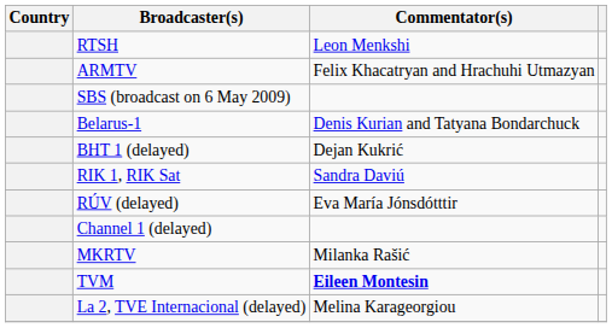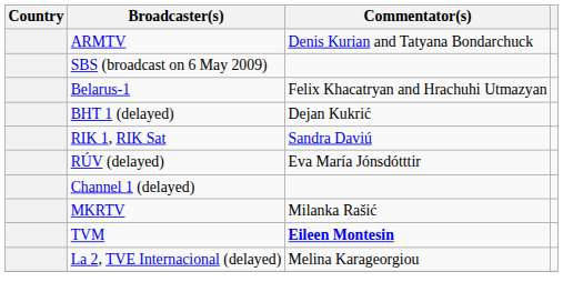- row: RTSH | Leon Menkshi
ARMTV | Commentator(s): Felix Khacatryan and Hrachuhi Utmazyan -> Denis Kurian and Tatyana Bondarchuck
Belarus-1 | Commentator(s): Denis Kurian and Tatyana Bondarchuck -> Felix Khacatryan and Hrachuhi Utmazyan
